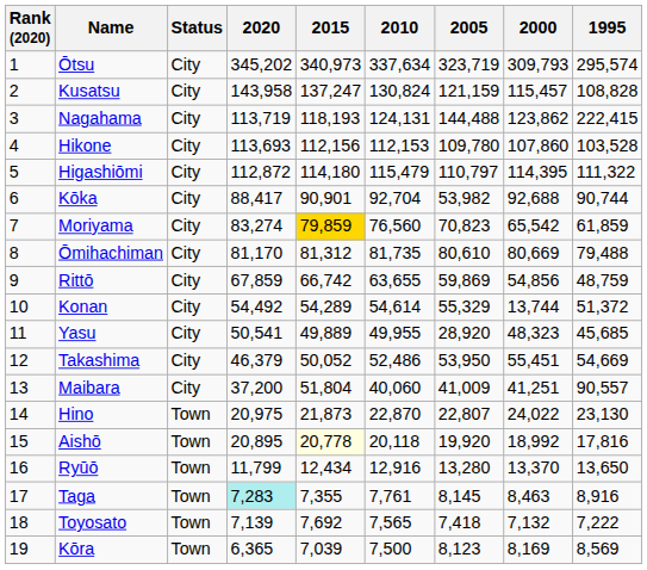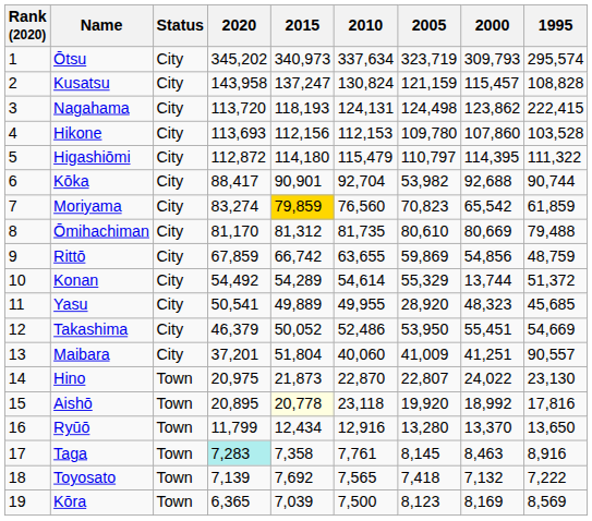Nagahama | 2020: 113,719 -> 113,720
Nagahama | 2005: 144,488 -> 124,498
Maibara | 2020: 37,200 -> 37,201
Aishō | 2010: 20,118 -> 23,118
Taga | 2015: 7,355 -> 7,358
